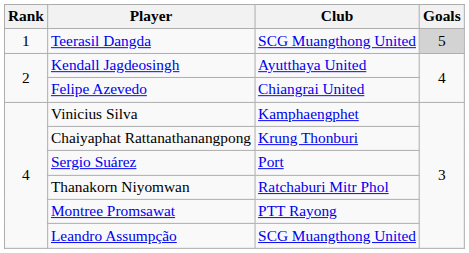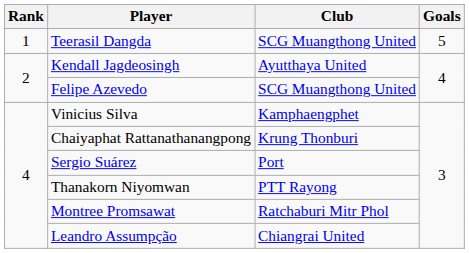Teerasil Dangda | Goals: lightgrey background -> no background
Felipe Azevedo | Club: Chiangrai United -> SCG Muangthong United
Thanakorn Niyomwan | Club: Ratchaburi Mitr Phol -> PTT Rayong
Montree Promsawat | Club: PTT Rayong -> Ratchaburi Mitr Phol
Leandro Assumpção | Club: SCG Muangthong United -> Chiangrai United
